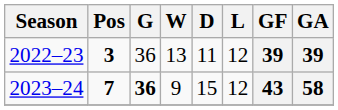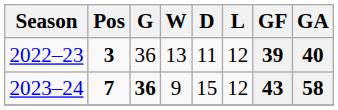2022–23 | GA: 39 -> 40
